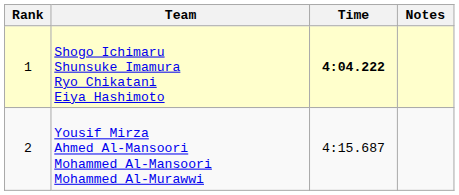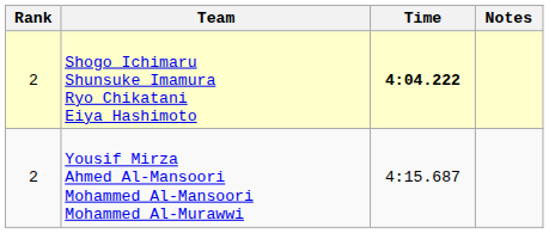Shogo Ichimaru Shunsuke Imamura Ryo Chikatani Eiya Hashimoto | Rank: 1 -> 2
